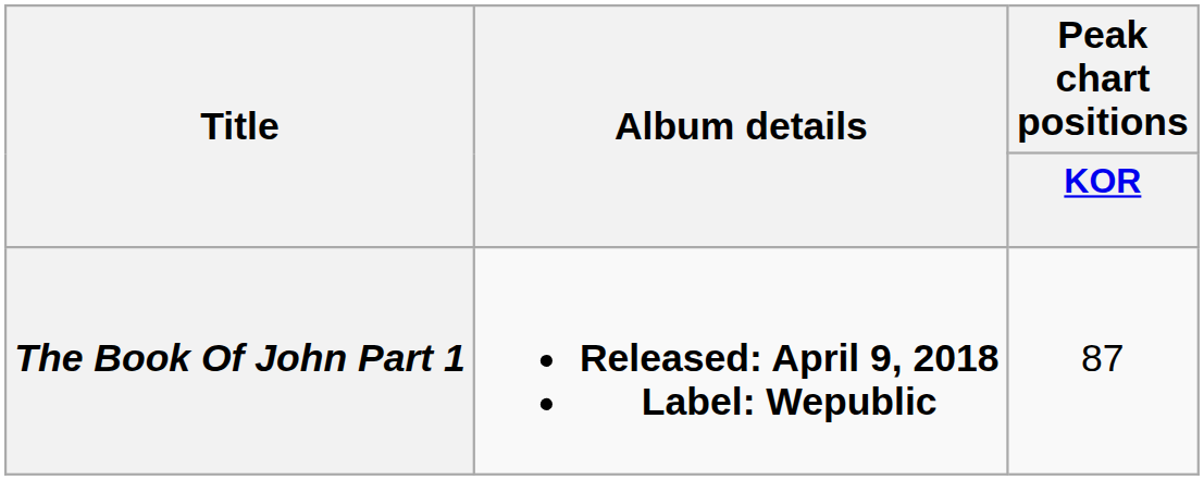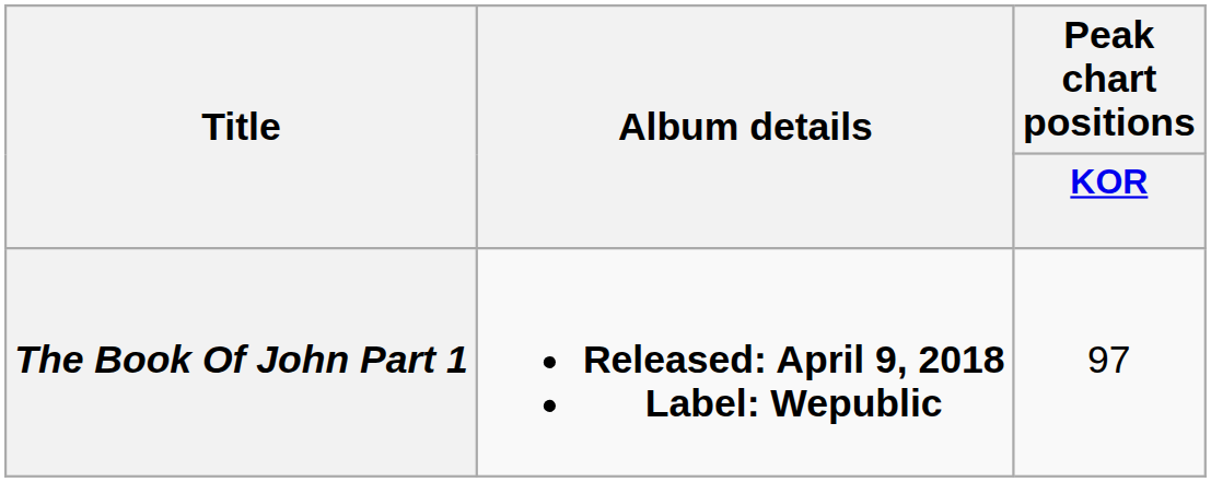The Book Of John Part 1 | Peak chart positions / KOR: 87 -> 97
